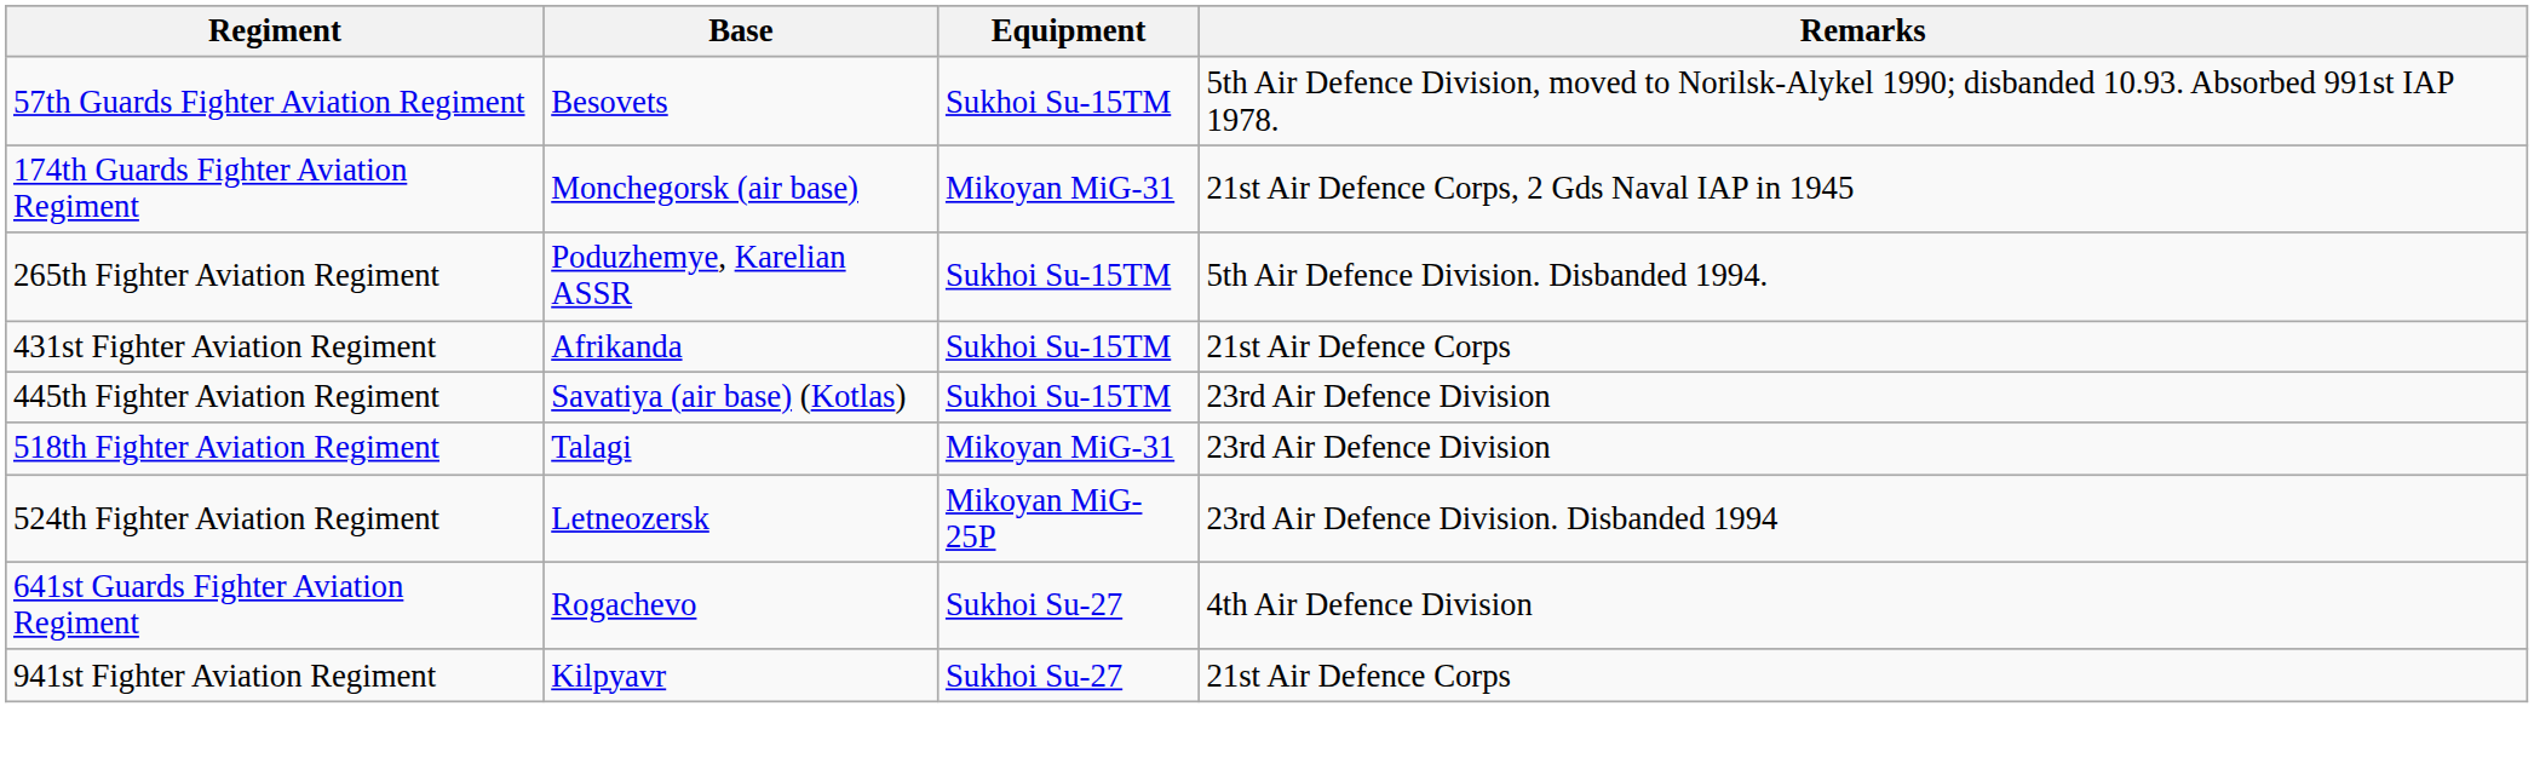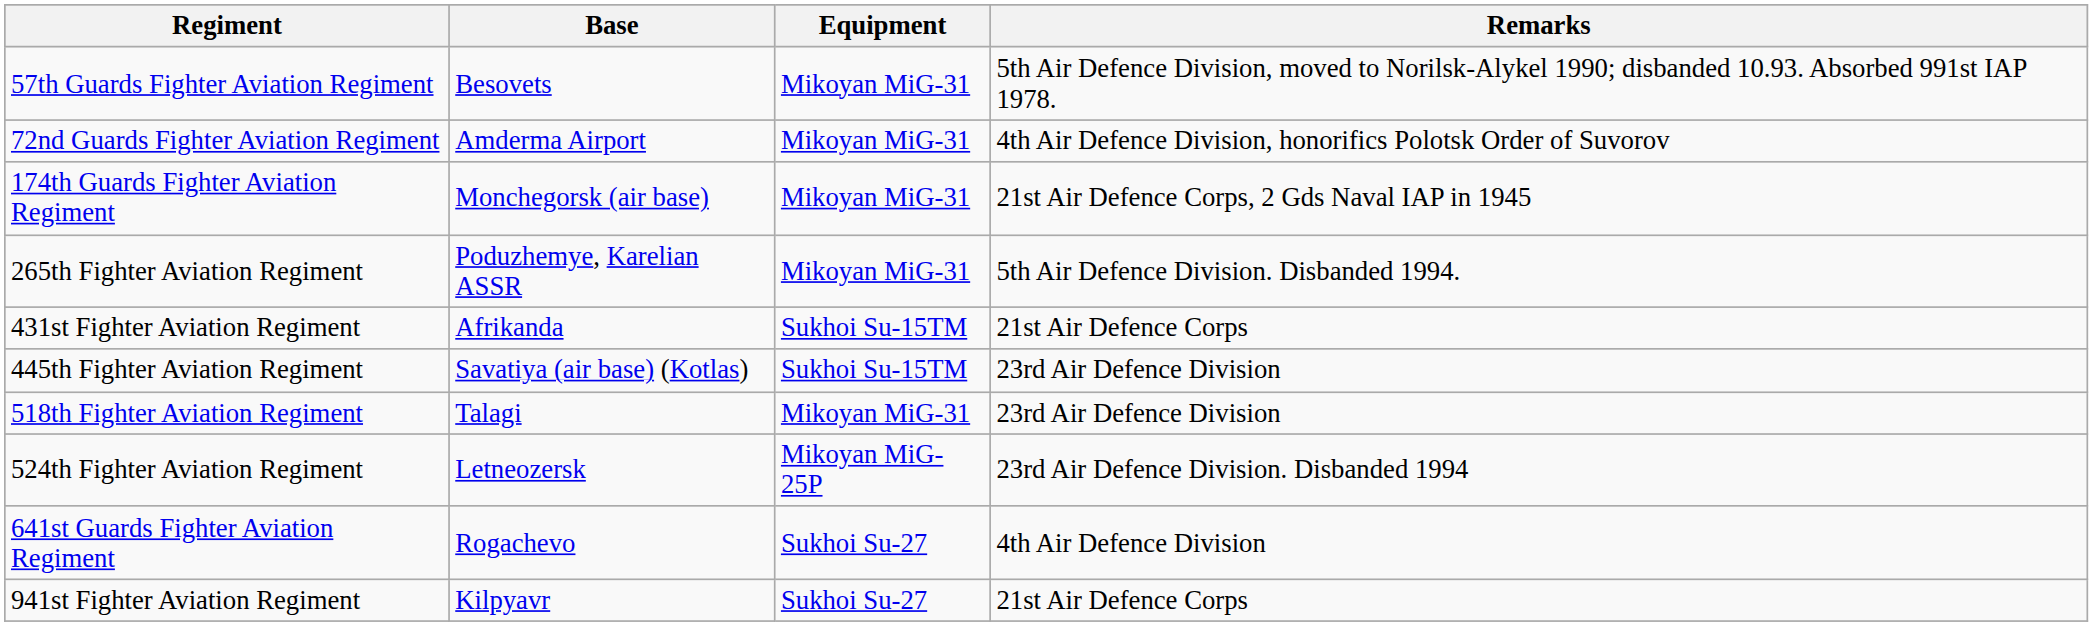57th Guards Fighter Aviation Regiment | Equipment: Sukhoi Su-15TM -> Mikoyan MiG-31
+ row: 72nd Guards Fighter Aviation Regiment | Amderma Airport | Mikoyan MiG-31 | 4th Air Defence Division, honorifics Polotsk Order of Suvorov
265th Fighter Aviation Regiment | Equipment: Sukhoi Su-15TM -> Mikoyan MiG-31
